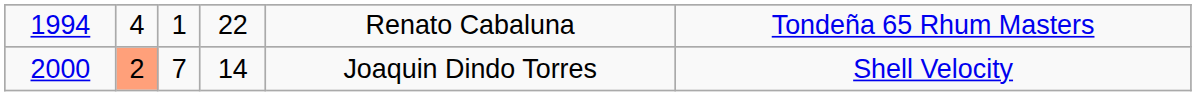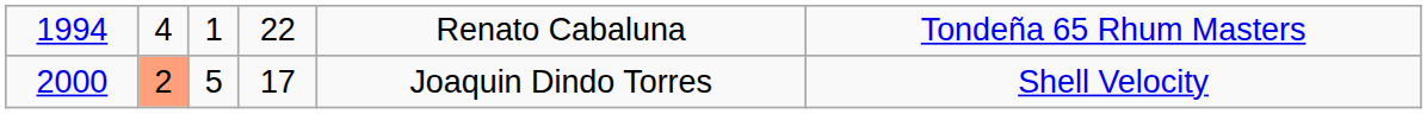2000 | column 3: 7 -> 5
2000 | column 4: 14 -> 17
